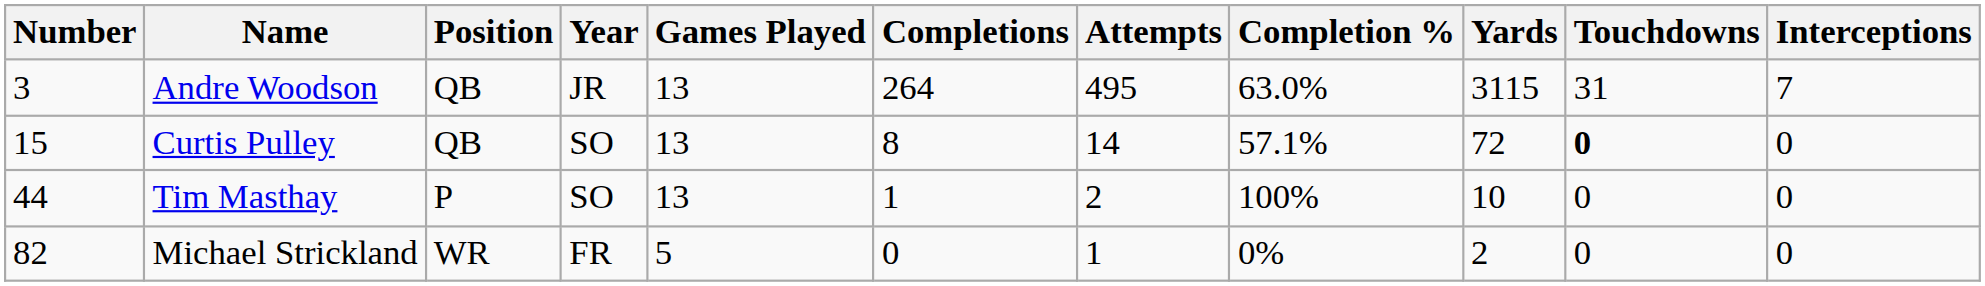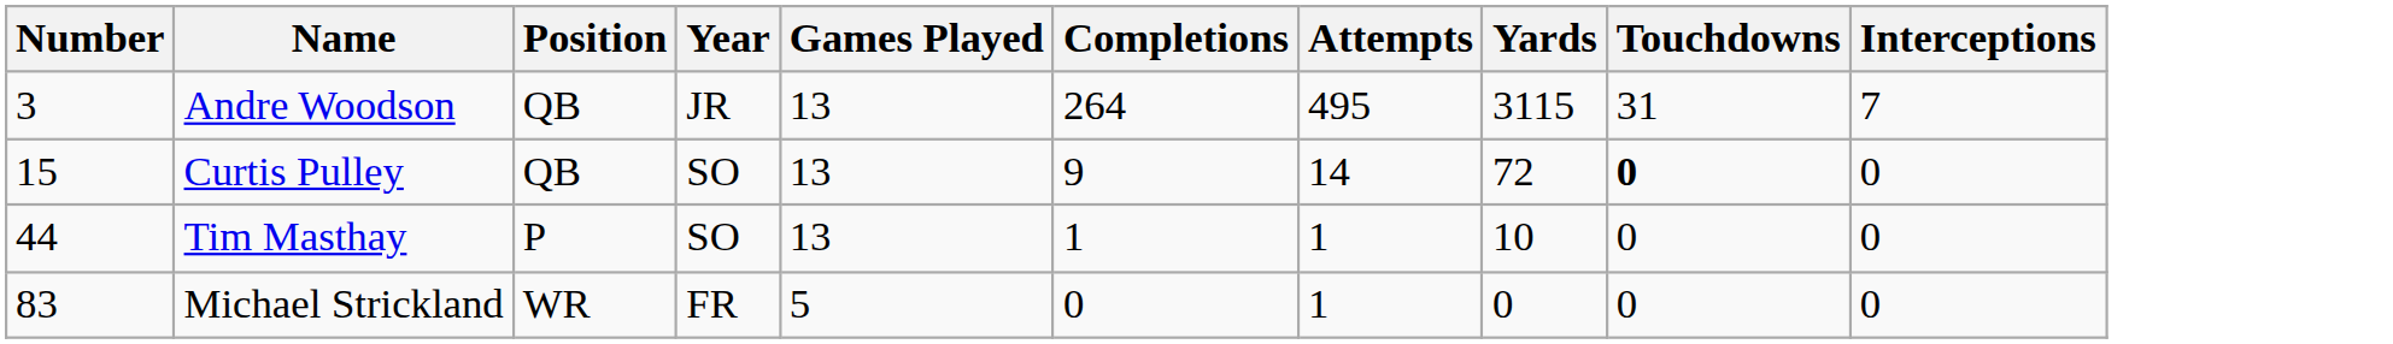- column: Completion % | 63.0% | 57.1% | 100% | 0%
Curtis Pulley | Completions: 8 -> 9
Tim Masthay | Attempts: 2 -> 1
Michael Strickland | Number: 82 -> 83
Michael Strickland | Yards: 2 -> 0
